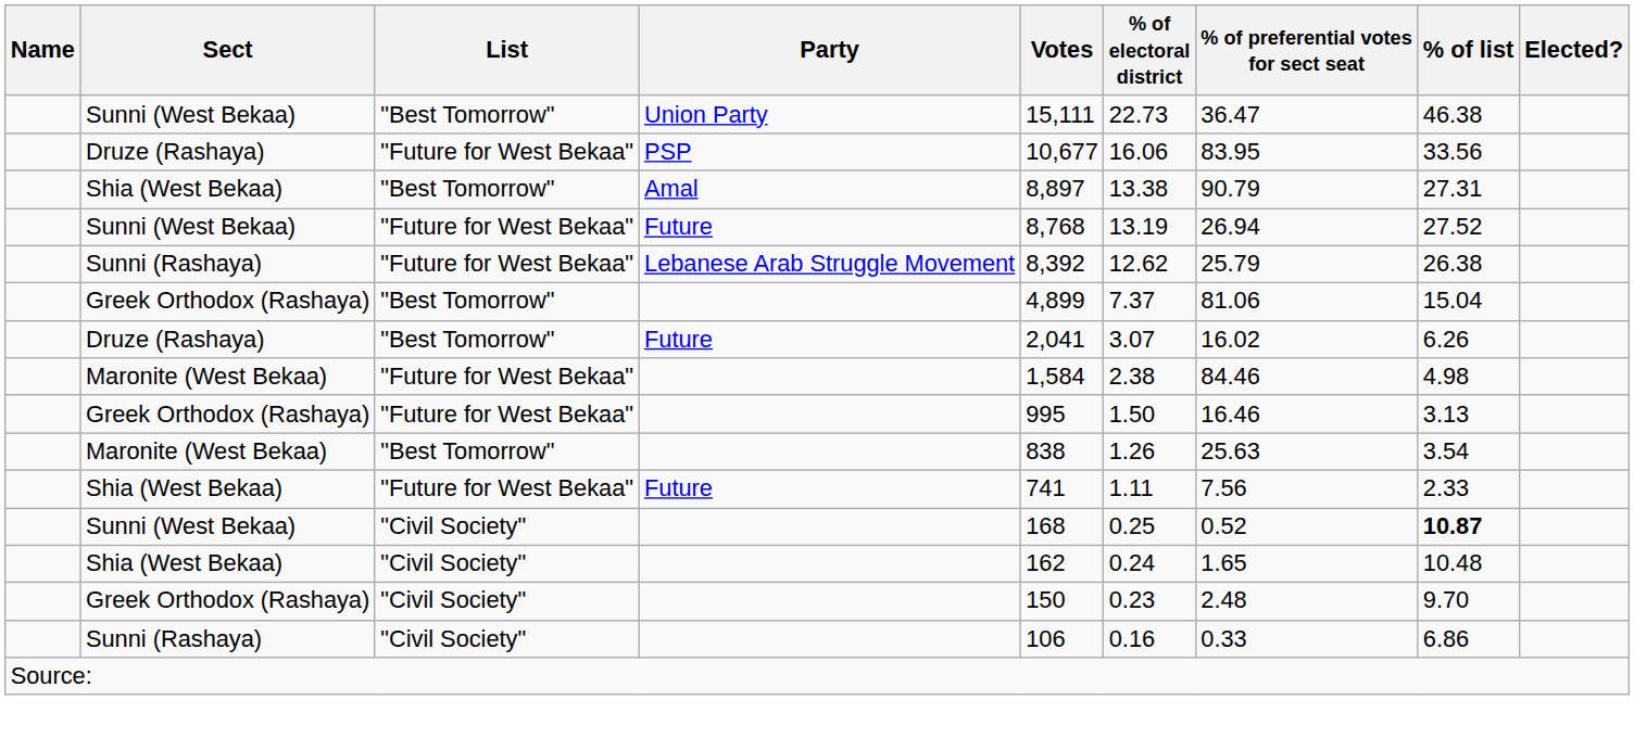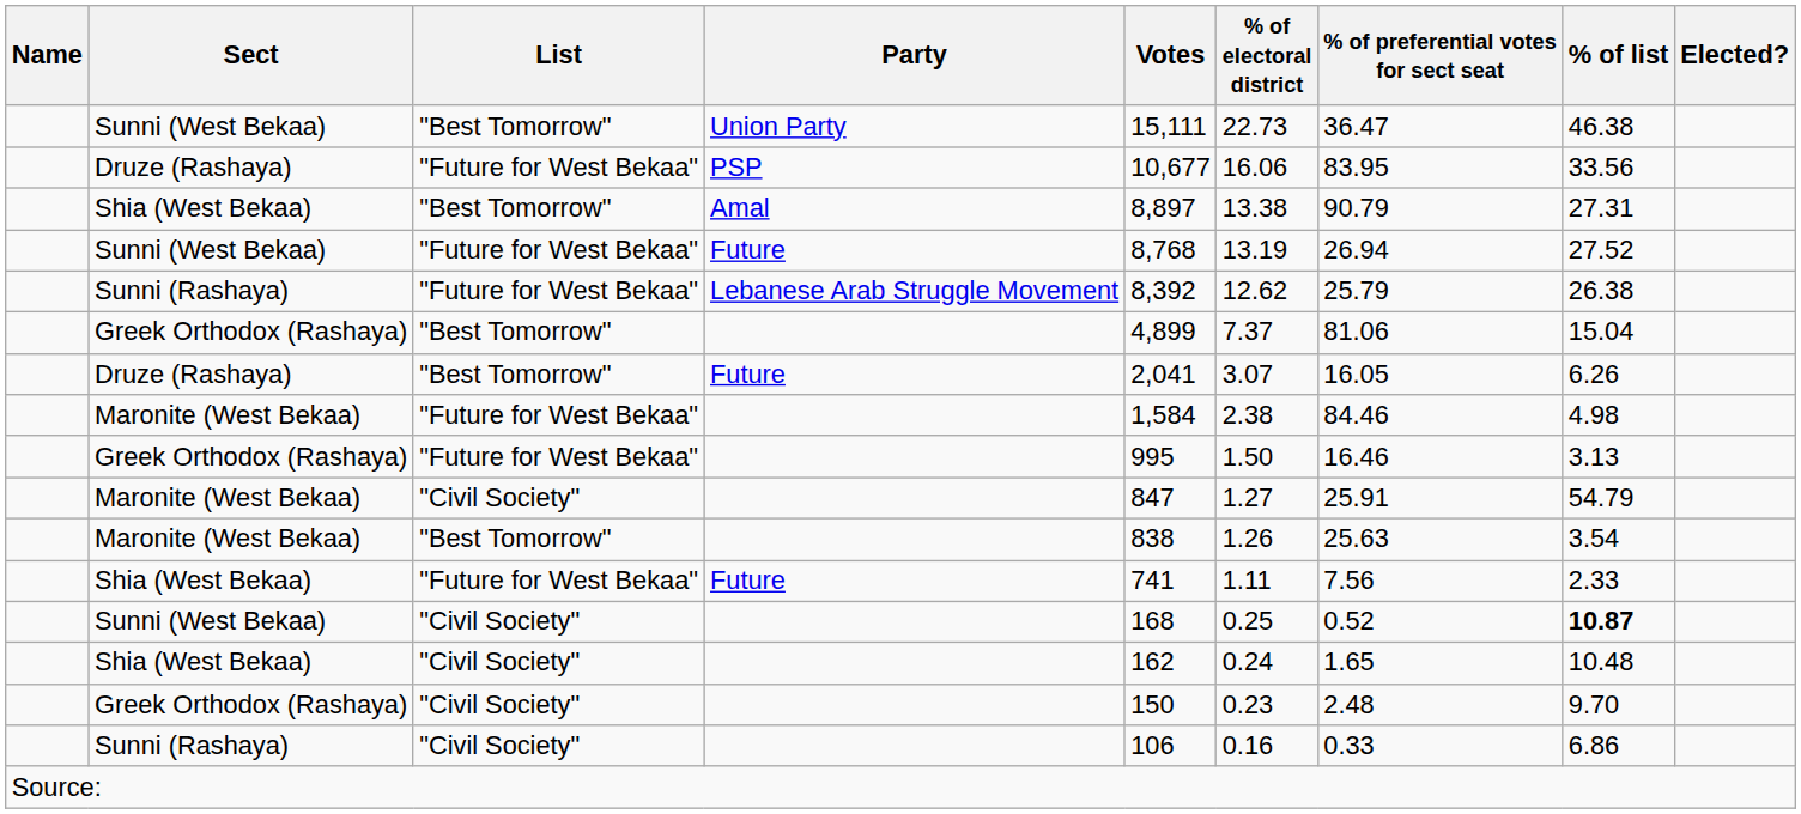Druze (Rashaya) / "Best Tomorrow" | % of preferential votes for sect seat: 16.02 -> 16.05
+ row: Maronite (West Bekaa) | "Civil Society" | 847 | 1.27 | 25.91 | 54.79
